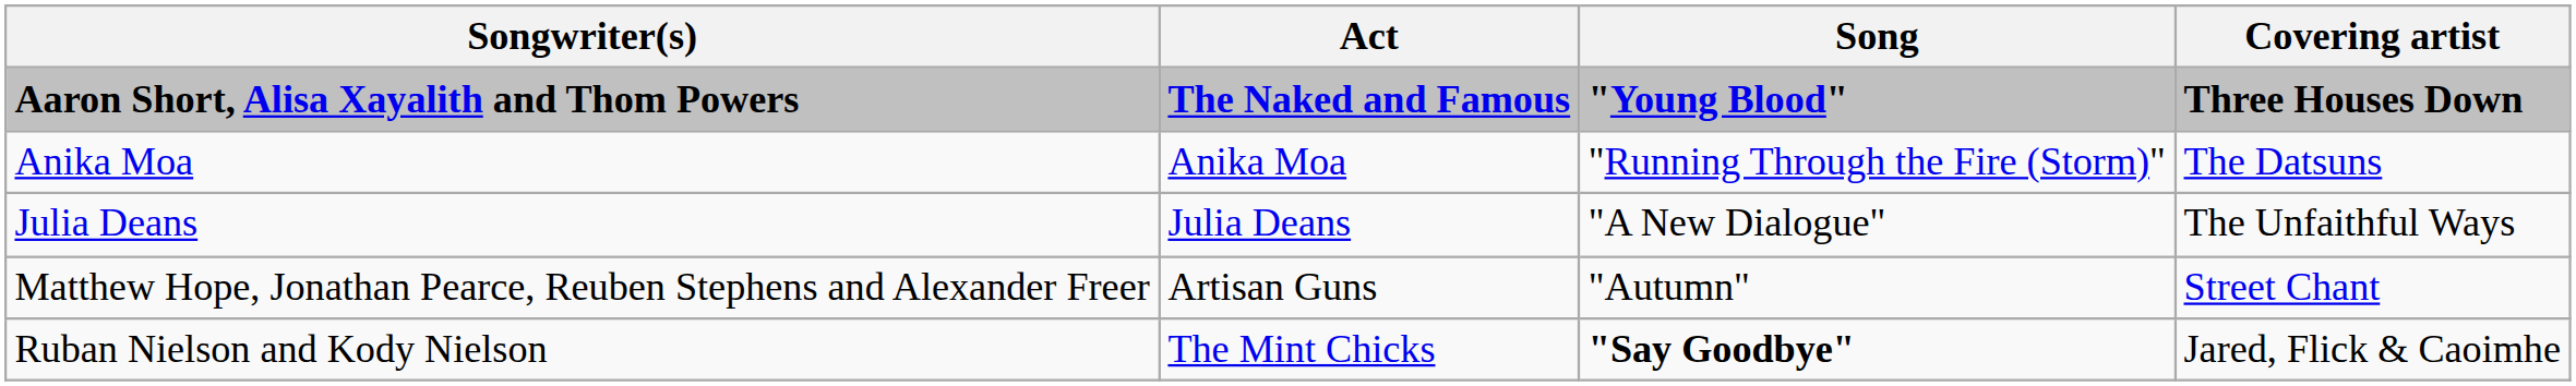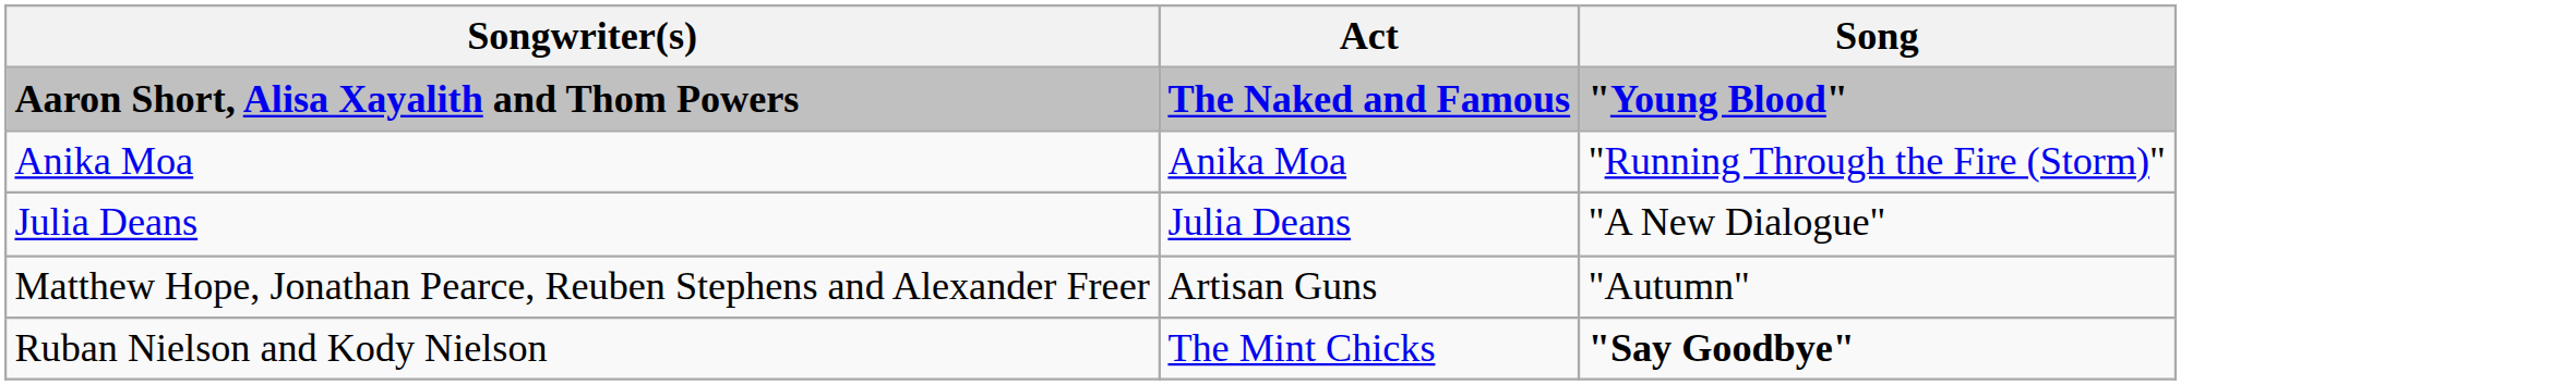- column: Covering artist | Three Houses Down | The Datsuns | The Unfaithful Ways | Street Chant | Jared, Flick & Caoimhe
